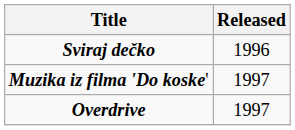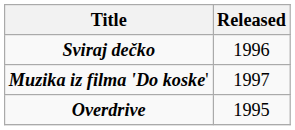Overdrive | Released: 1997 -> 1995
